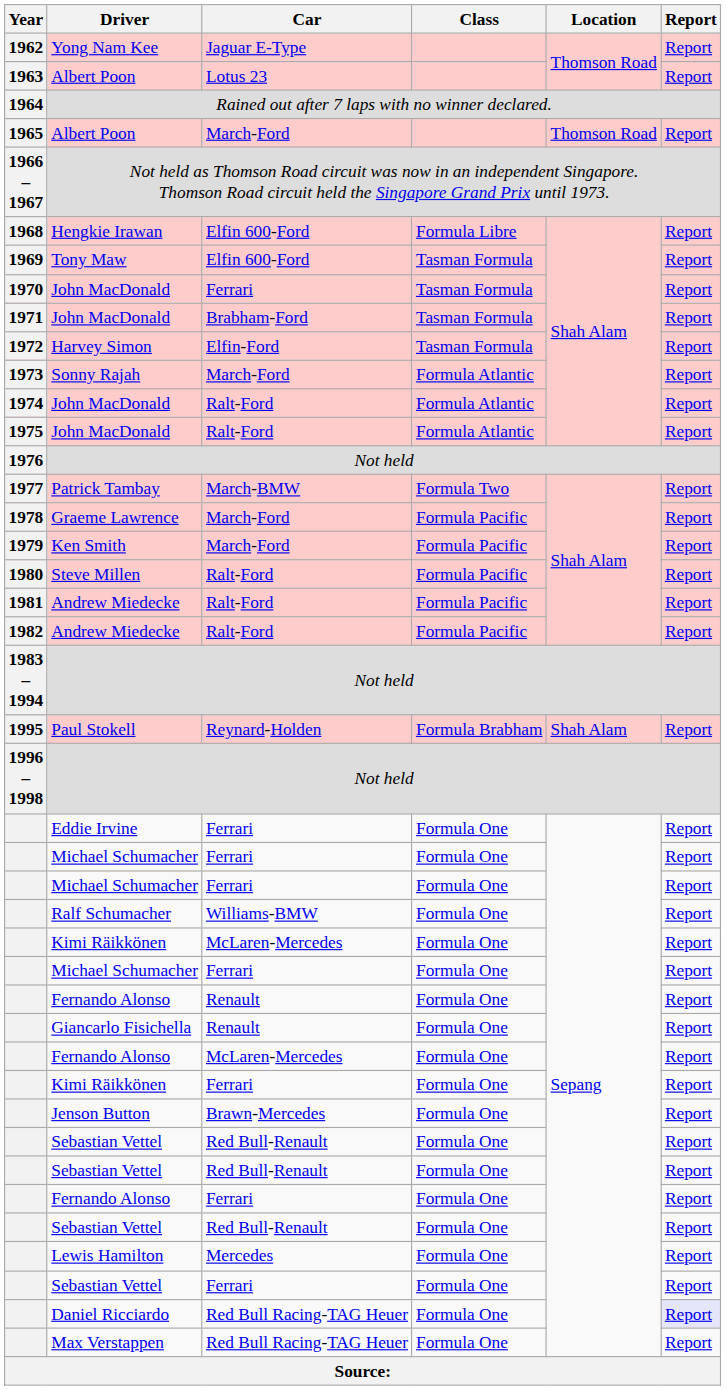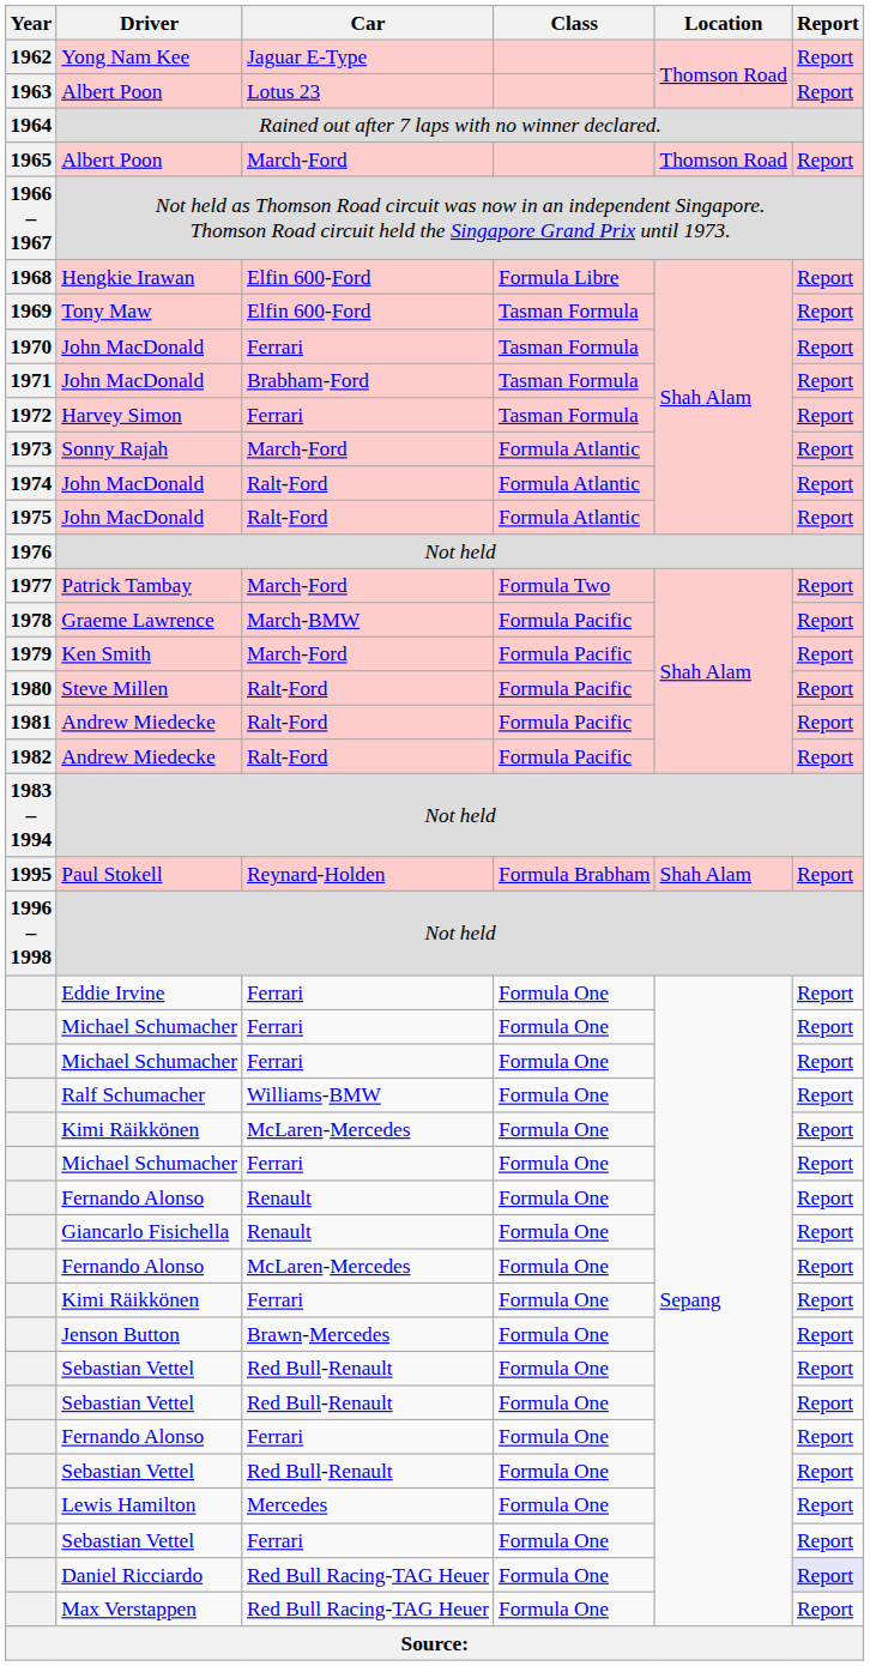Harvey Simon | Car: Elfin-Ford -> Ferrari
Patrick Tambay | Car: March-BMW -> March-Ford
Graeme Lawrence | Car: March-Ford -> March-BMW
